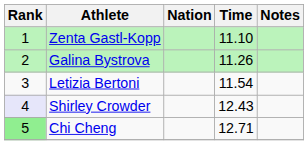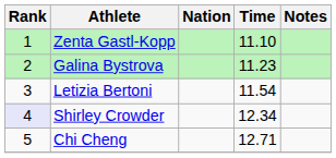Galina Bystrova | Time: 11.26 -> 11.23
Shirley Crowder | Time: 12.43 -> 12.34
Chi Cheng | Rank: lightgreen background -> no background
